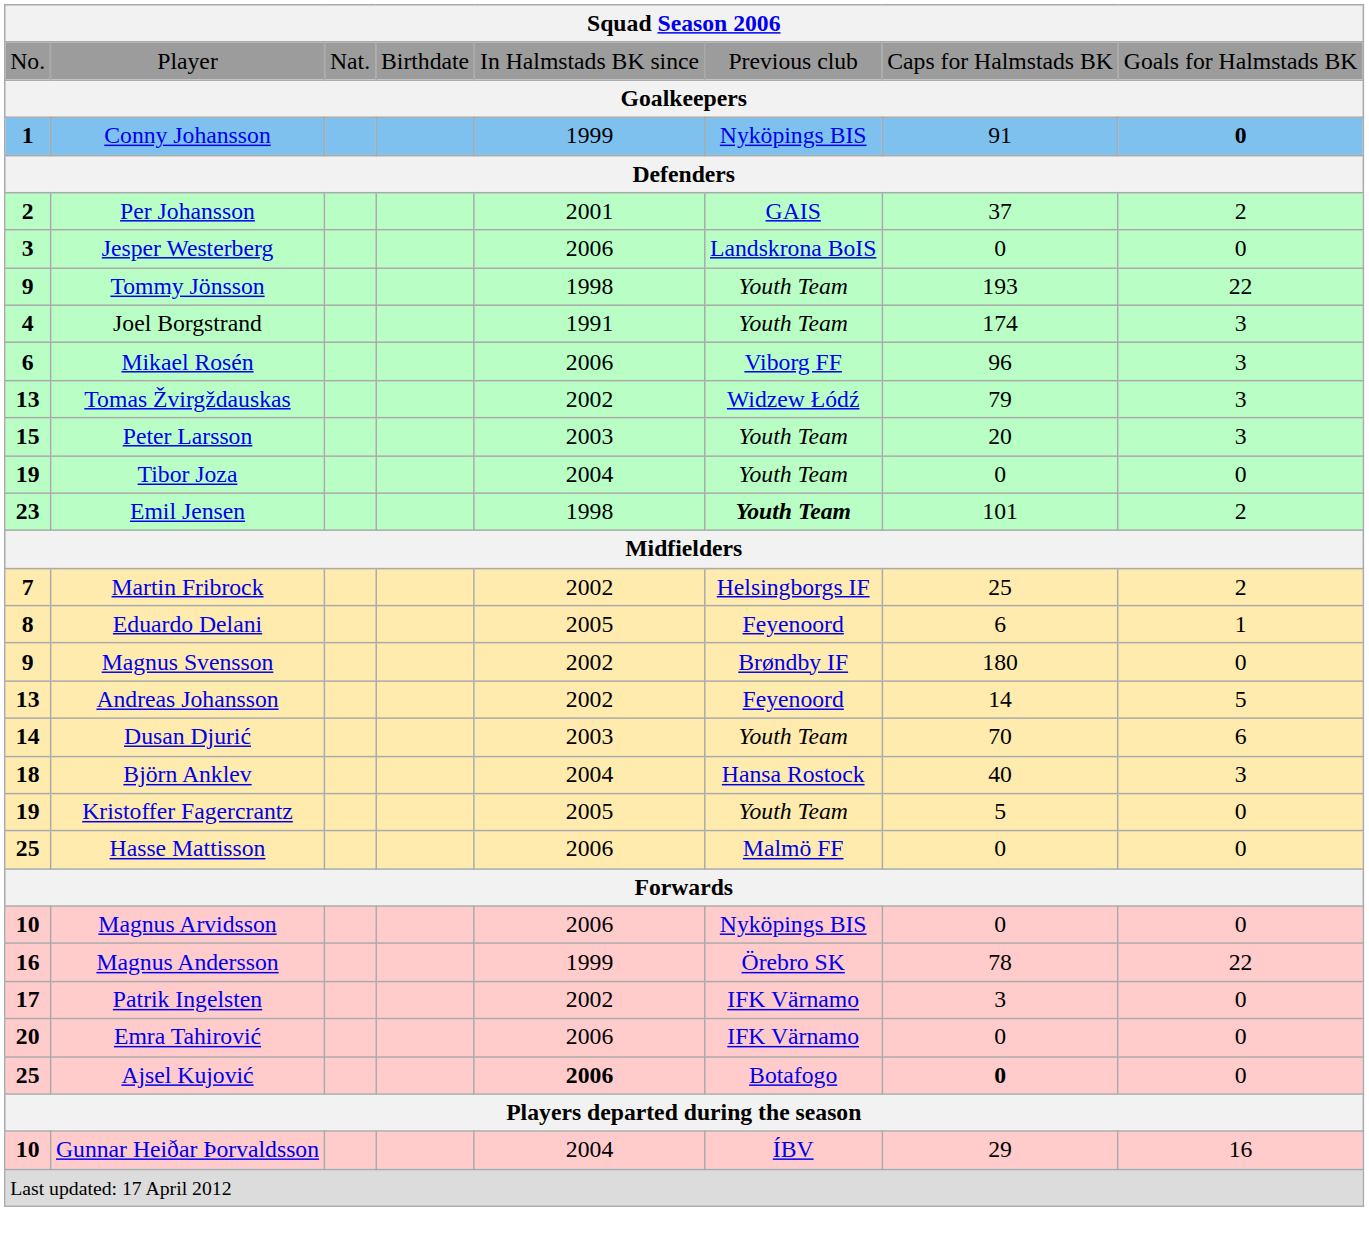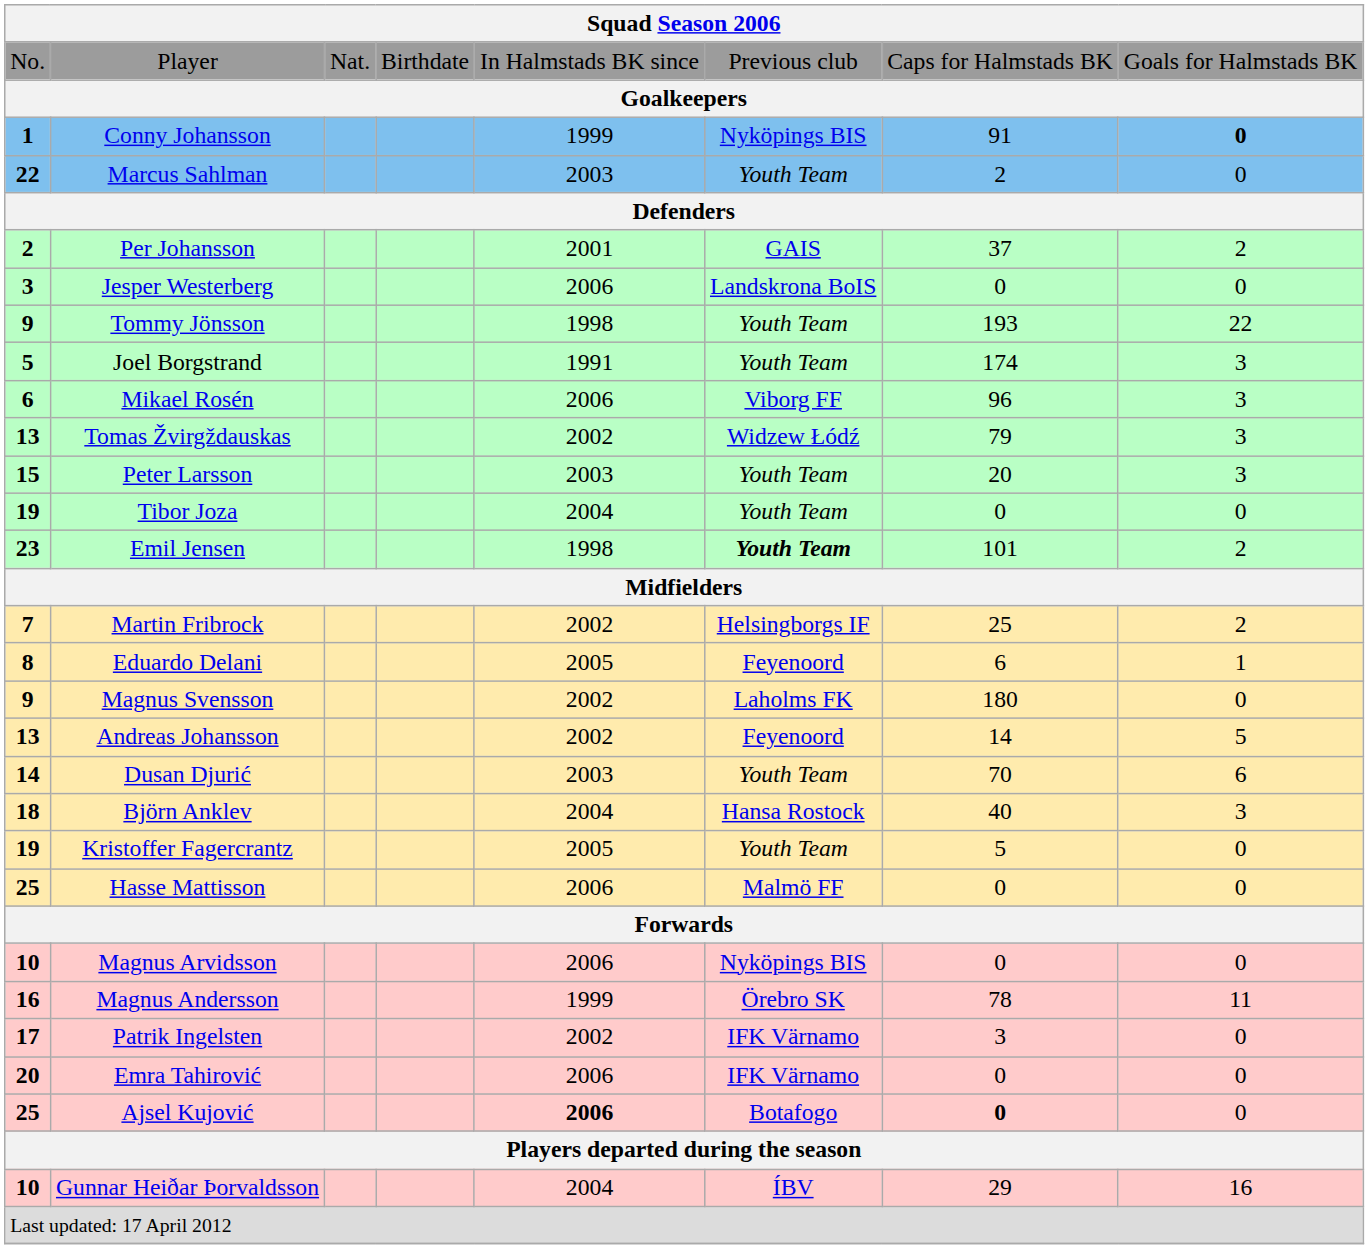+ row: 22 | Marcus Sahlman | 2003 | Youth Team | 2 | 0
Joel Borgstrand | column 1: 4 -> 5
Magnus Svensson | column 6: Brøndby IF -> Laholms FK
Magnus Andersson | column 8: 22 -> 11
